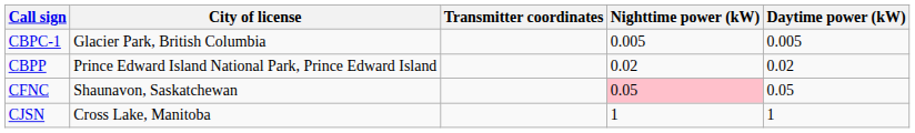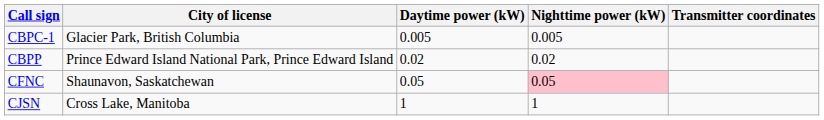columns swapped: Daytime power (kW) <-> Transmitter coordinates
